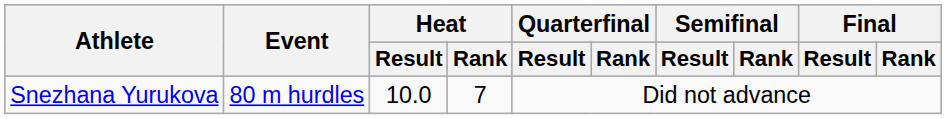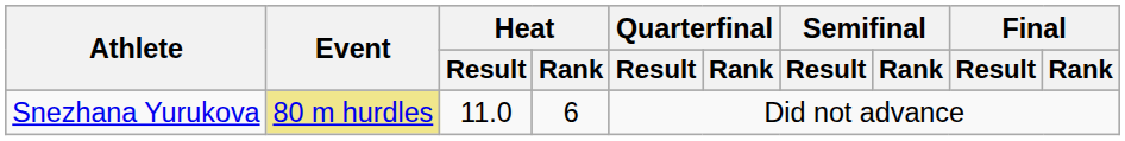Snezhana Yurukova | Event: no background -> khaki background
Snezhana Yurukova | Heat / Result: 10.0 -> 11.0
Snezhana Yurukova | Heat / Rank: 7 -> 6
